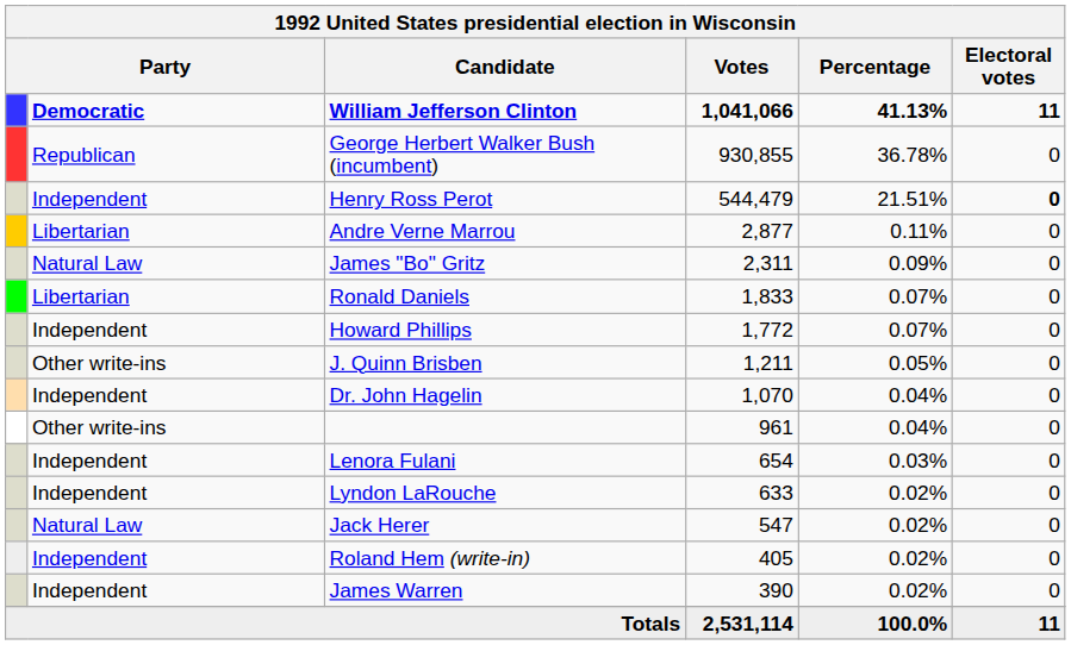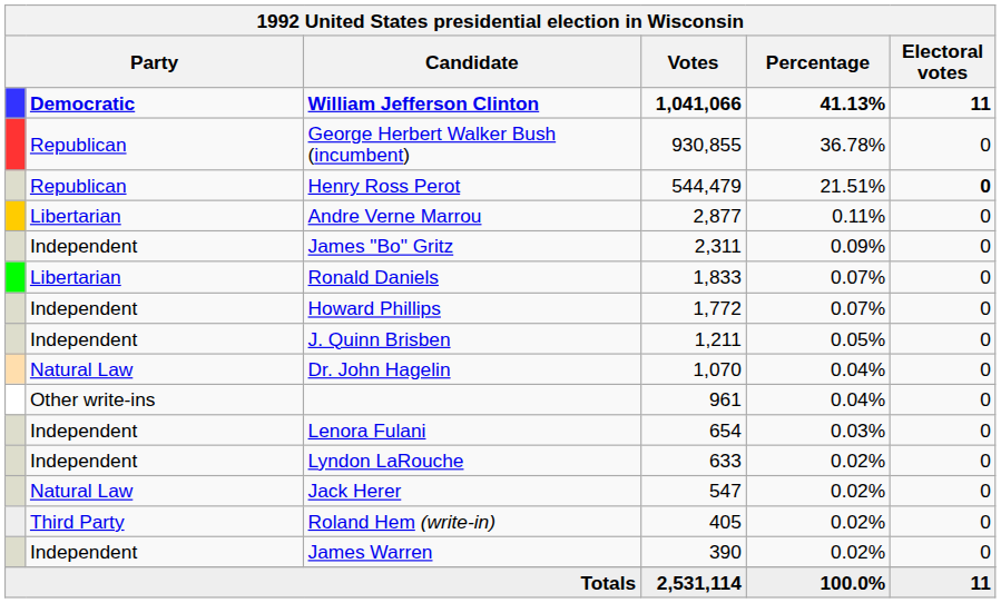Henry Ross Perot | column 2: Independent -> Republican
James "Bo" Gritz | column 2: Natural Law -> Independent
J. Quinn Brisben | column 2: Other write-ins -> Independent
Dr. John Hagelin | column 2: Independent -> Natural Law
Roland Hem (write-in) | column 2: Independent -> Third Party
